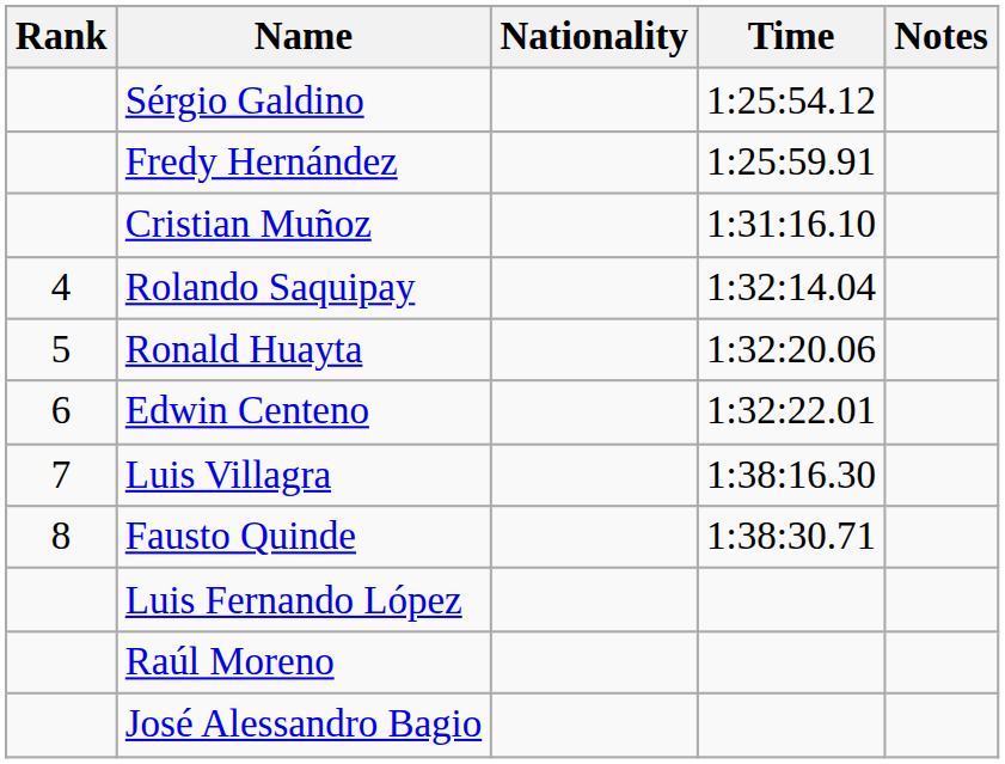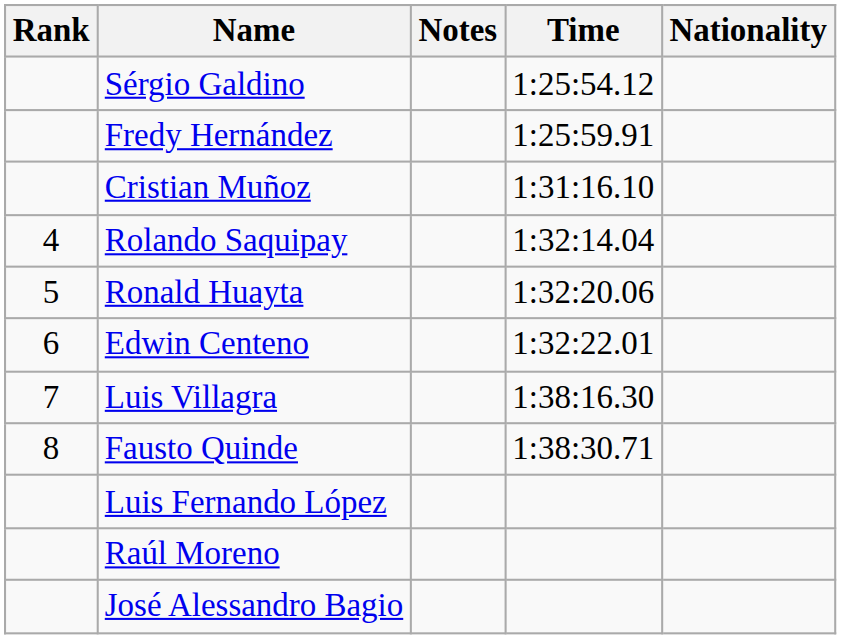columns swapped: Nationality <-> Notes
